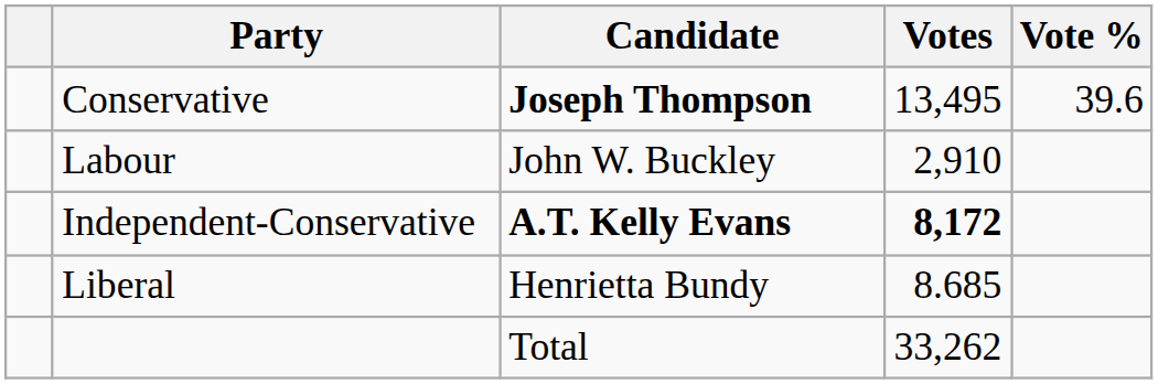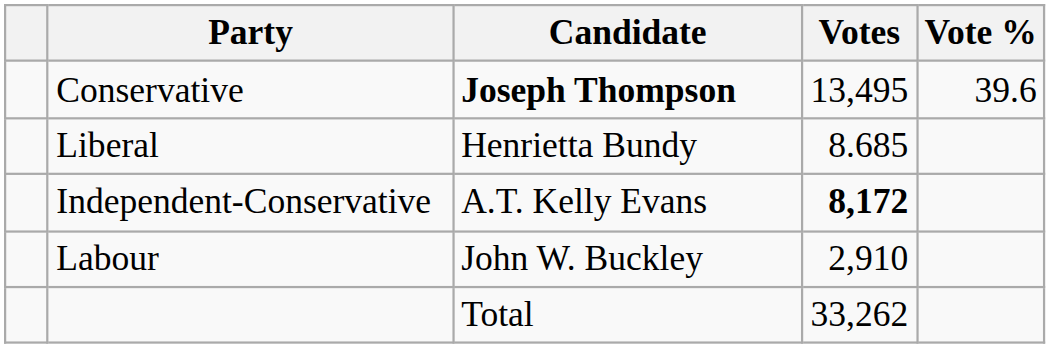rows swapped: Liberal <-> Labour
Independent-Conservative | Candidate: bold -> normal
